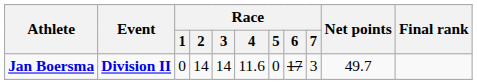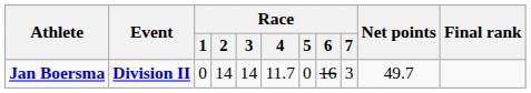Jan Boersma | Race / 4: 11.6 -> 11.7
Jan Boersma | Race / 6: 17 -> 16
